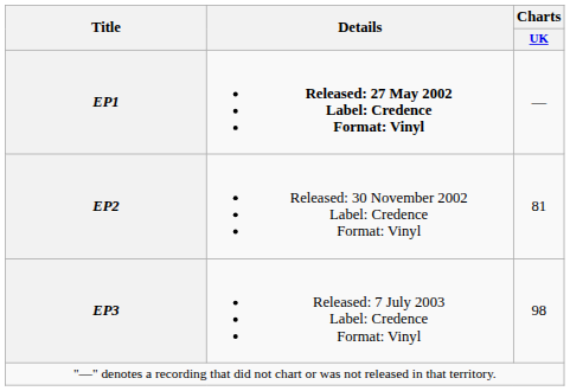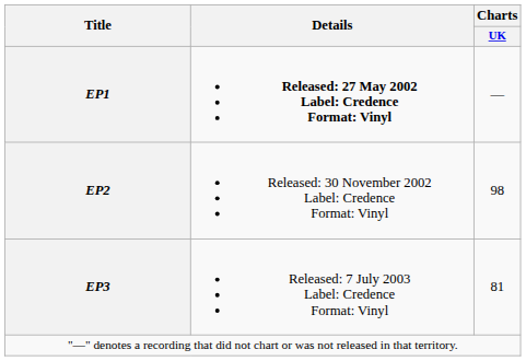EP2 | Charts / UK: 81 -> 98
EP3 | Charts / UK: 98 -> 81
